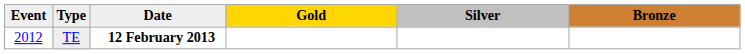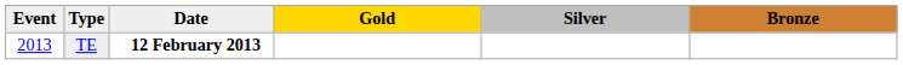TE | Event: 2012 -> 2013
